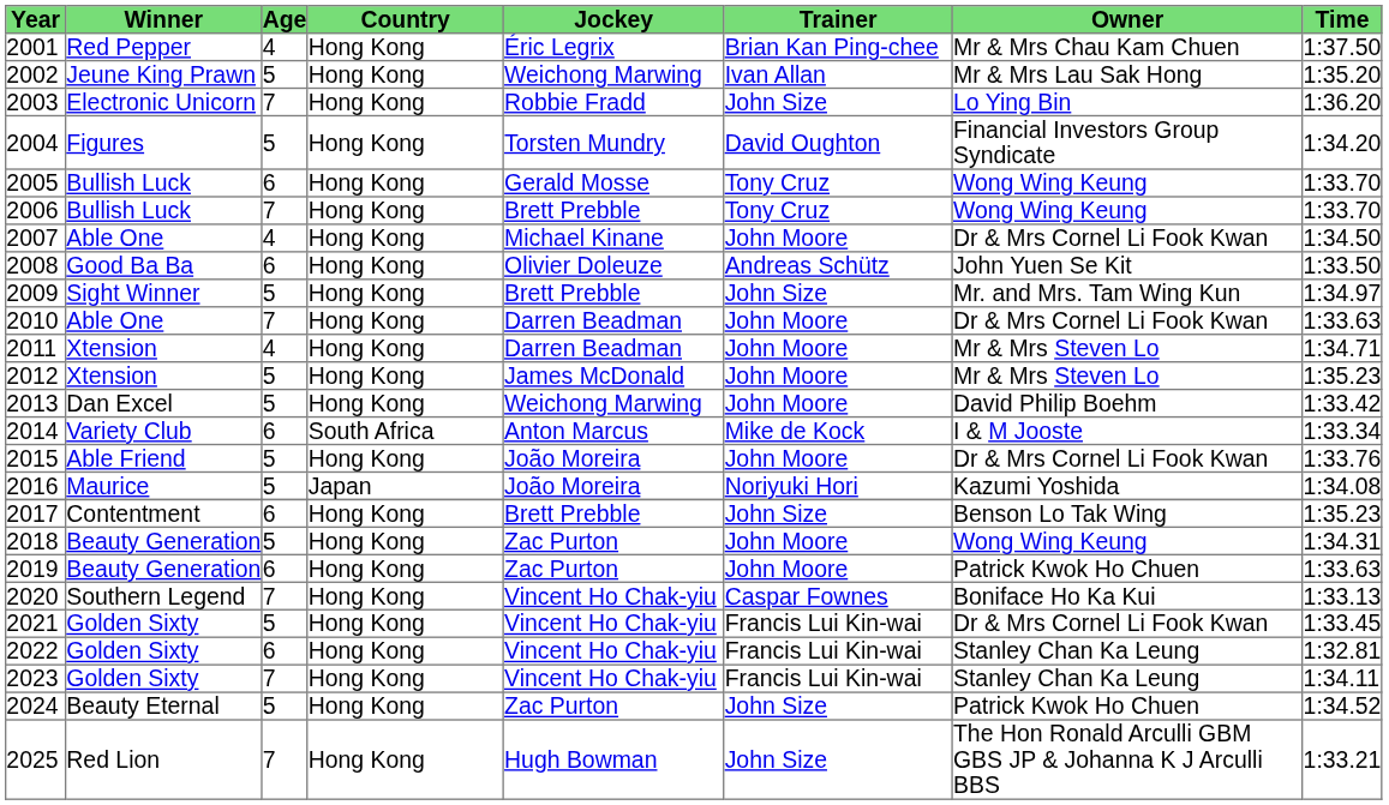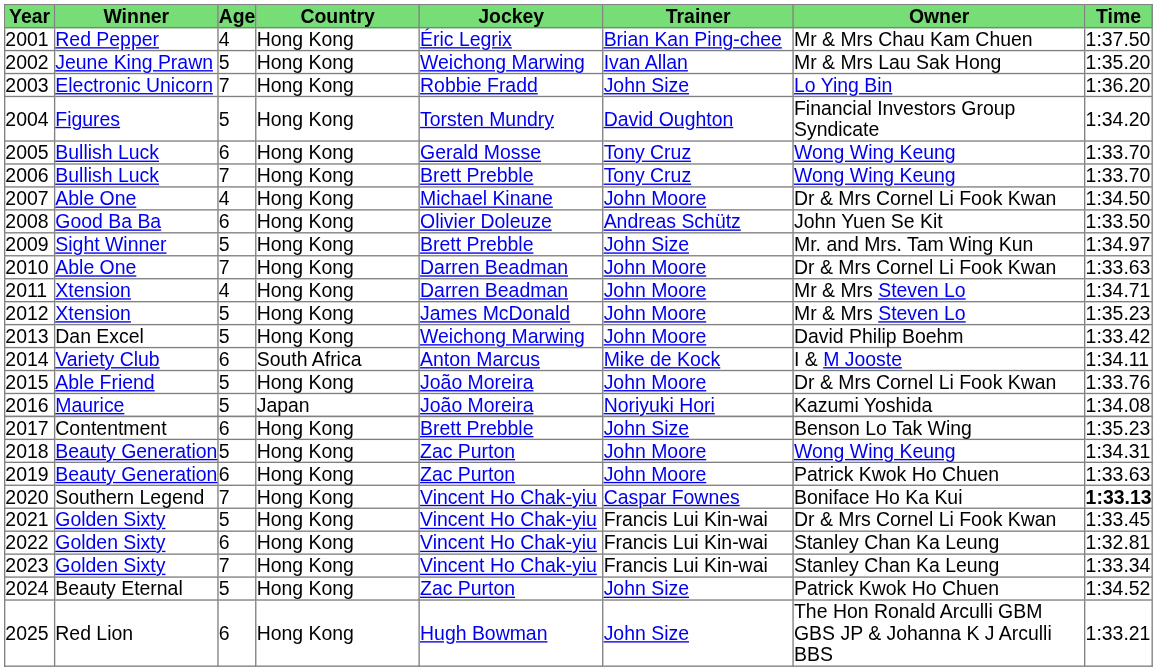2014 | column 8: 1:33.34 -> 1:34.11
2020 | column 8: normal -> bold
2023 | column 8: 1:34.11 -> 1:33.34
2025 | column 3: 7 -> 6
